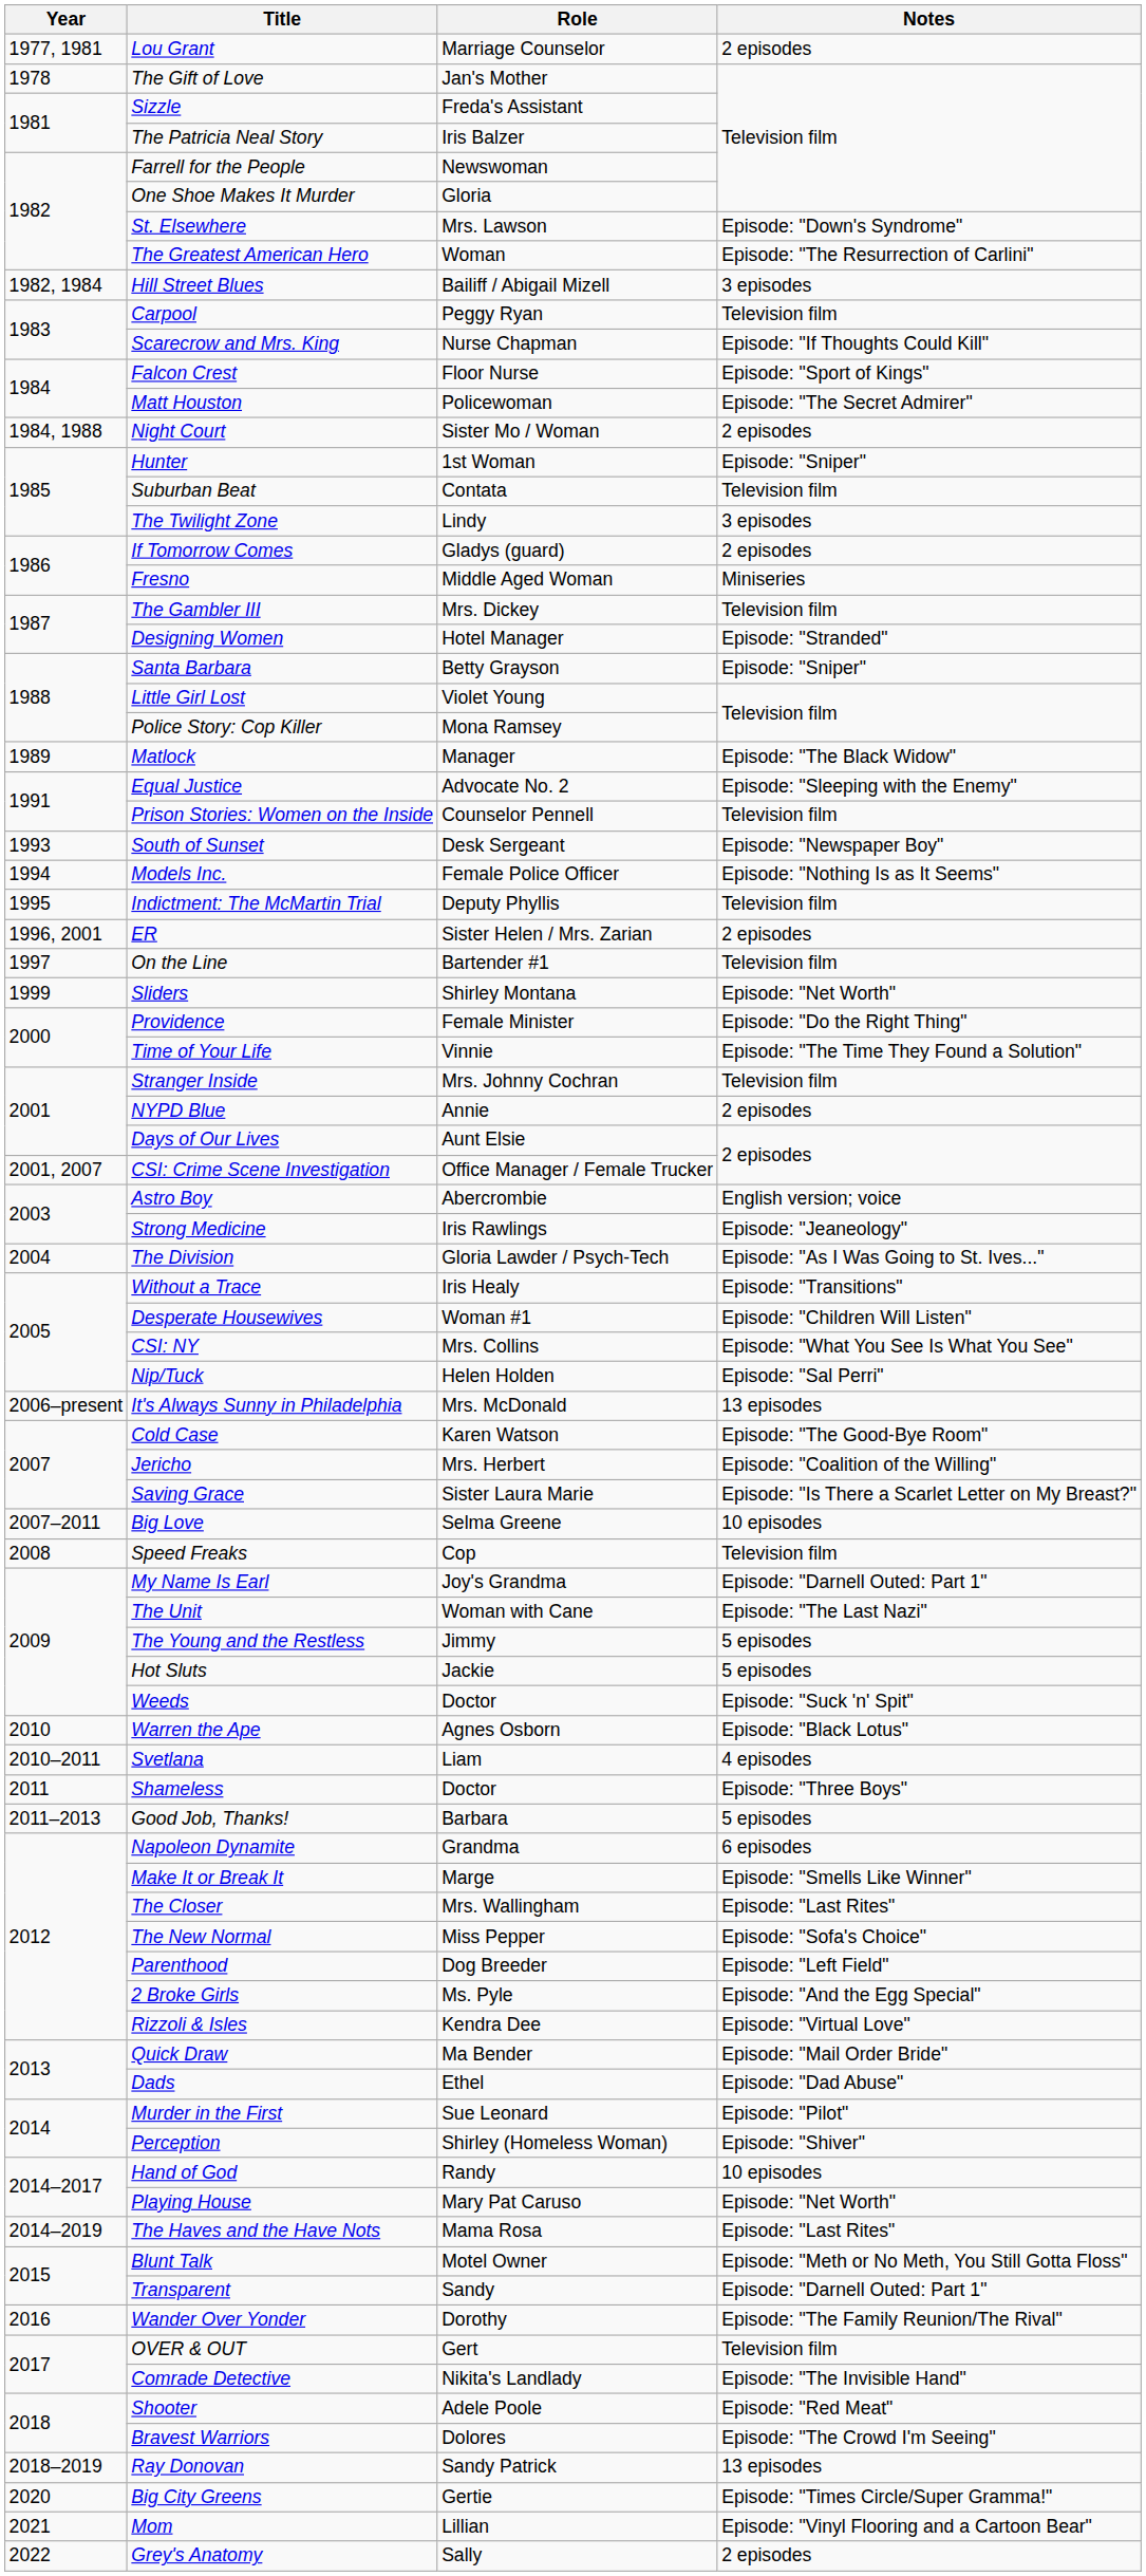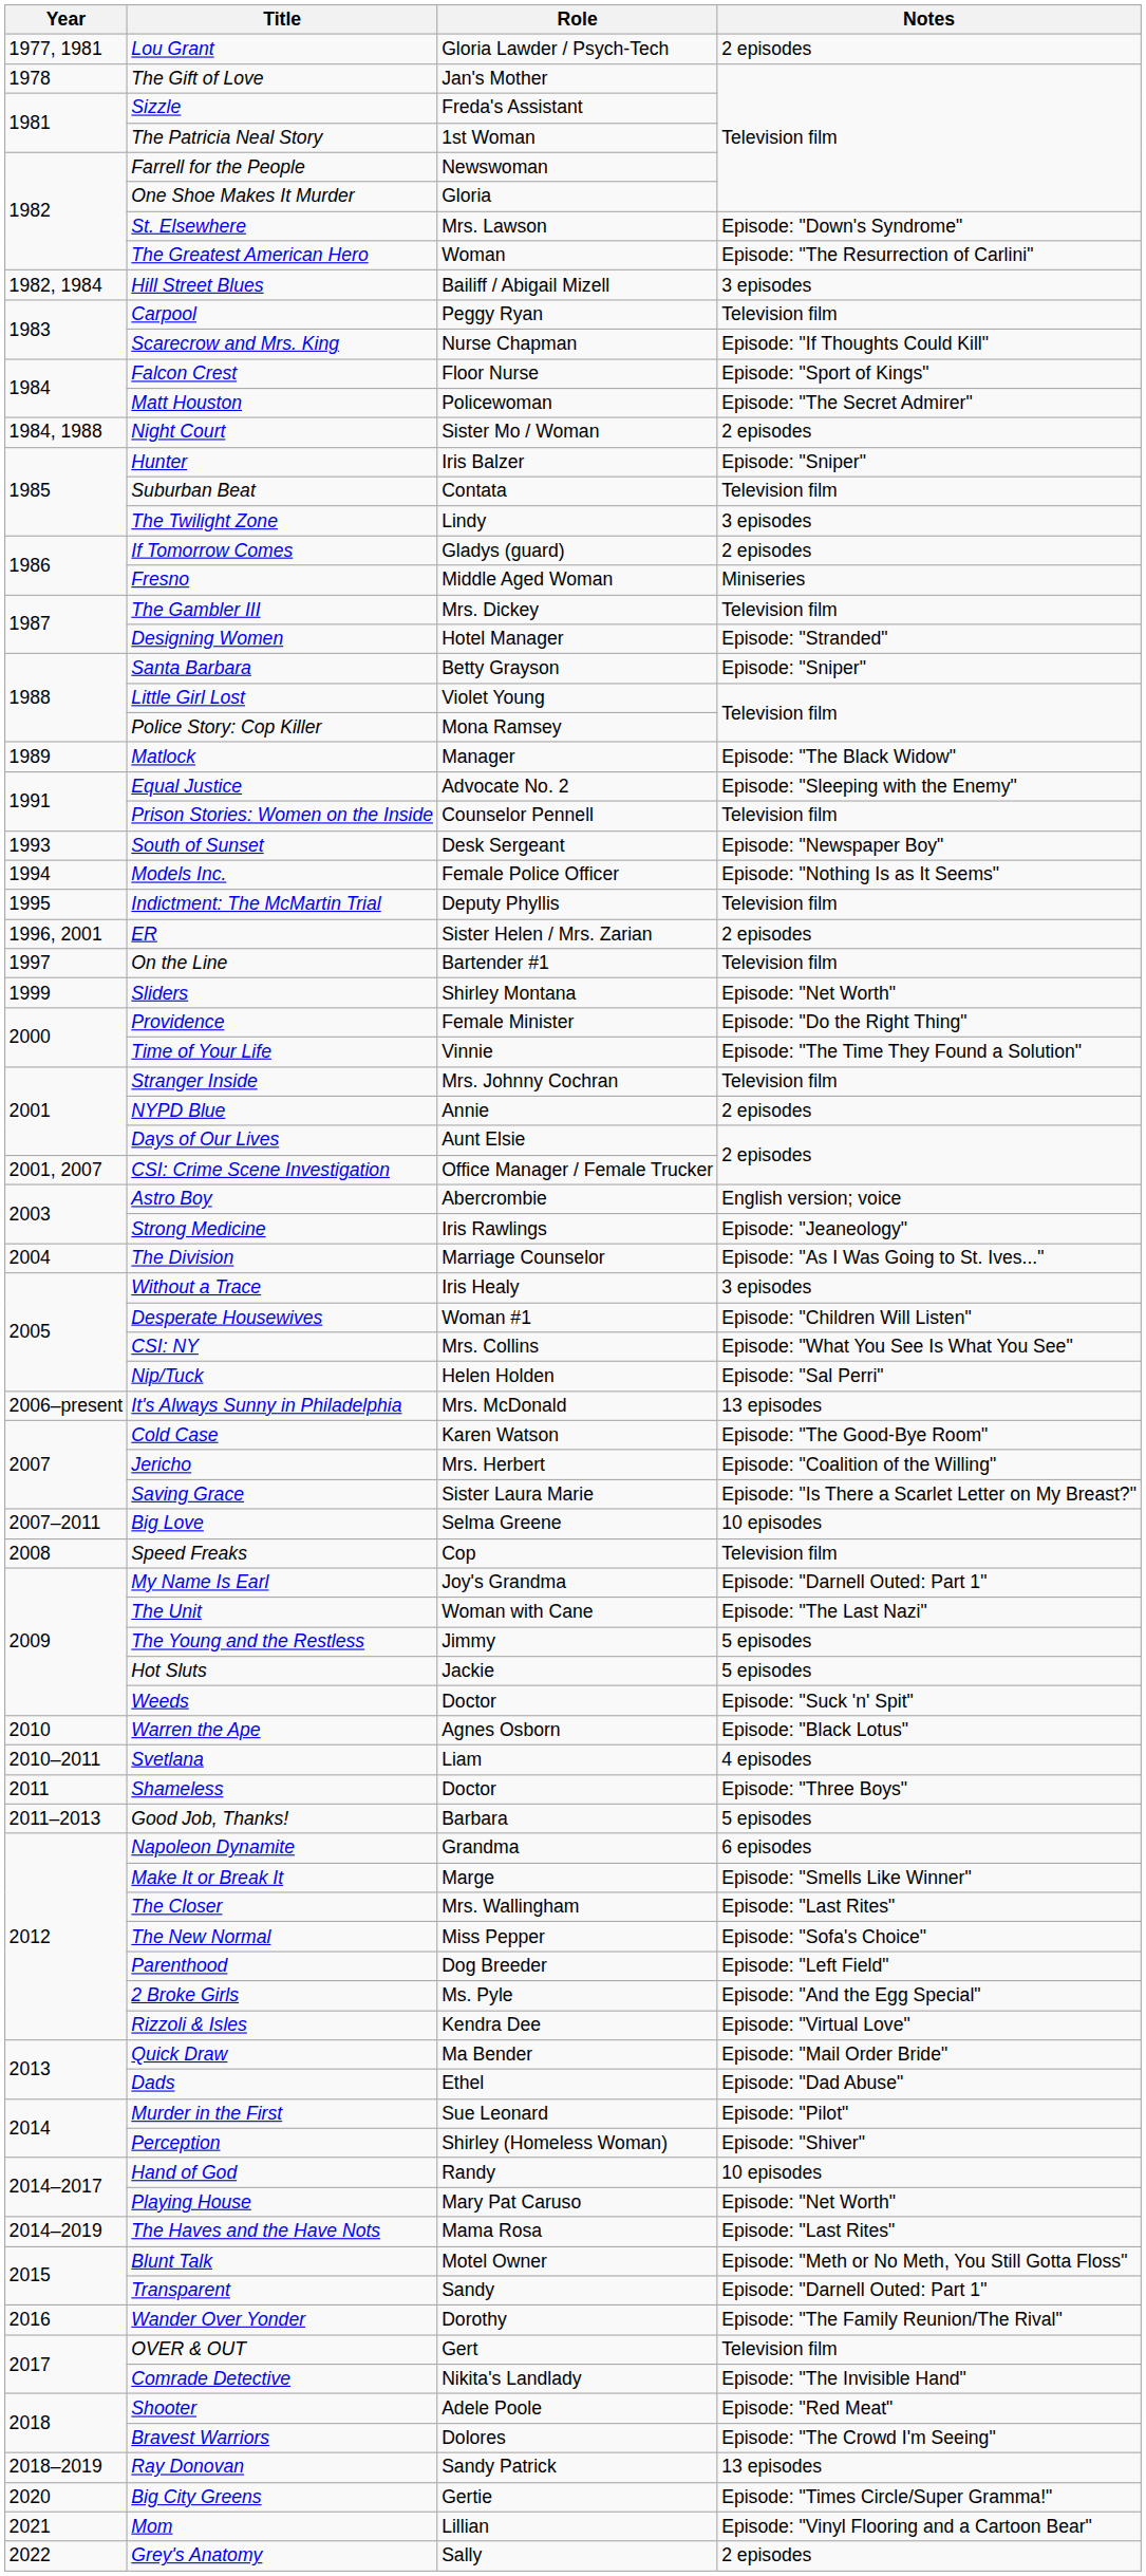Lou Grant | Role: Marriage Counselor -> Gloria Lawder / Psych-Tech
The Patricia Neal Story | Role: Iris Balzer -> 1st Woman
Hunter | Role: 1st Woman -> Iris Balzer
The Division | Role: Gloria Lawder / Psych-Tech -> Marriage Counselor
Without a Trace | Notes: Episode: "Transitions" -> 3 episodes
